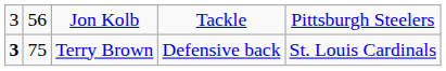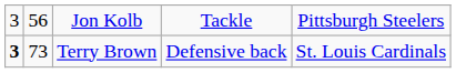Terry Brown | column 2: 75 -> 73
